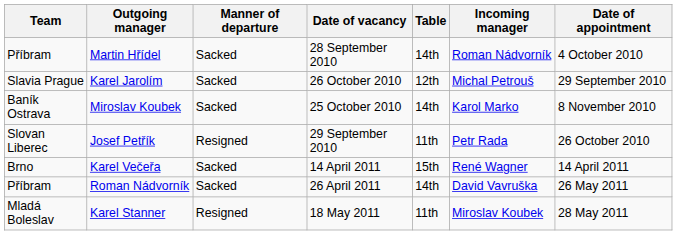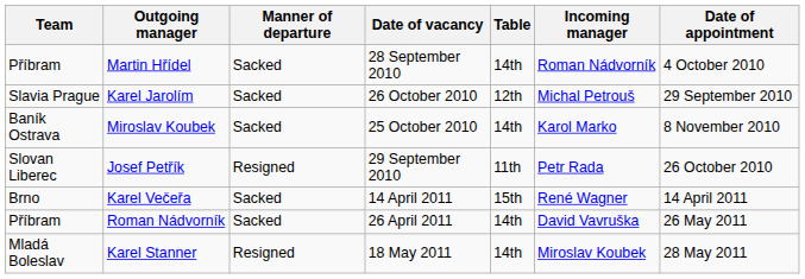Karel Stanner | Table: 11th -> 14th
